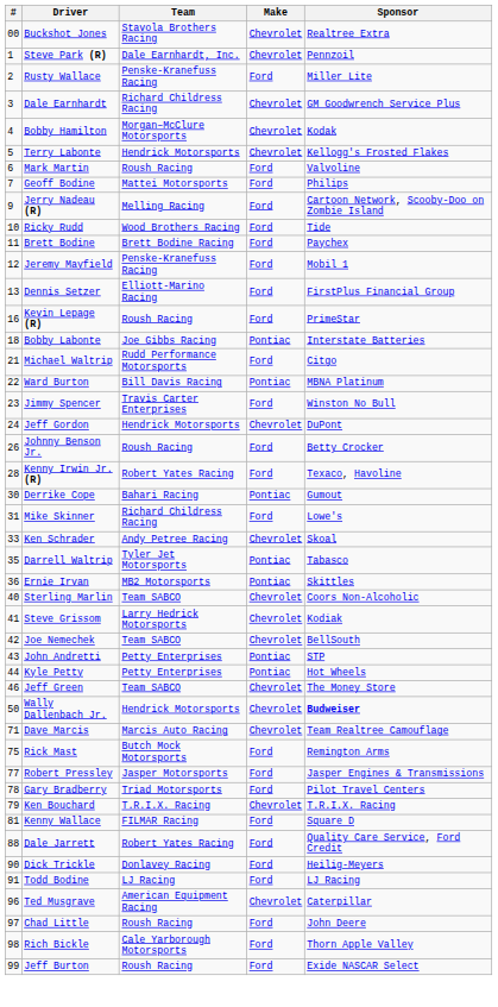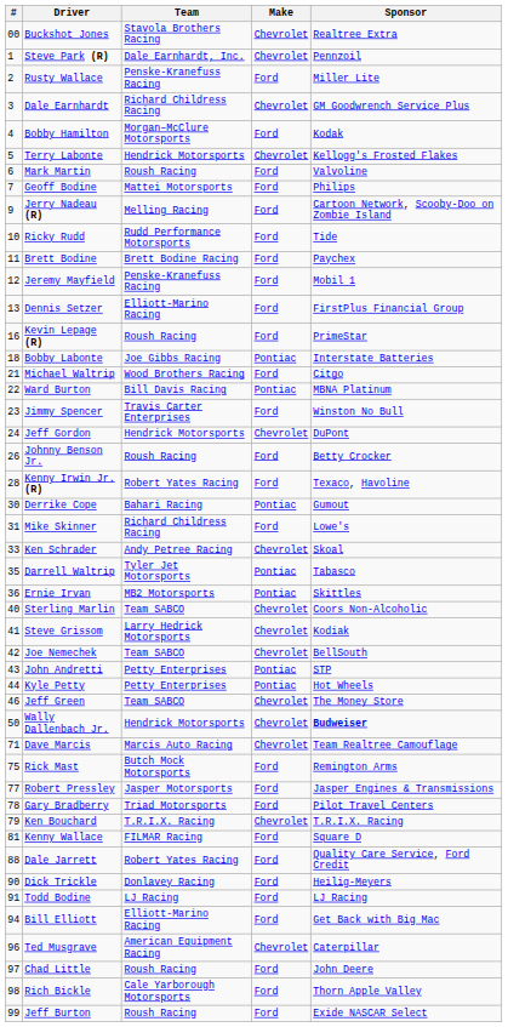Bobby Hamilton | Make: Chevrolet -> Ford
Ricky Rudd | Team: Wood Brothers Racing -> Rudd Performance Motorsports
Michael Waltrip | Team: Rudd Performance Motorsports -> Wood Brothers Racing
+ row: 94 | Bill Elliott | Elliott-Marino Racing | Ford | Get Back with Big Mac
